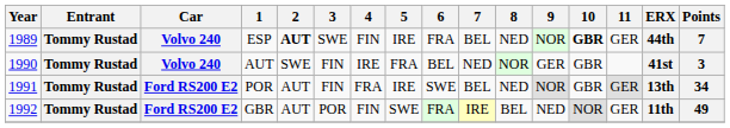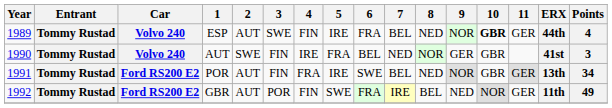ESP | 2: bold -> normal
ESP | Points: 7 -> 4
